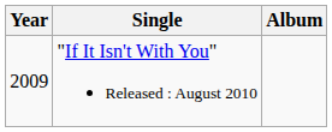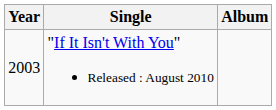"If It Isn't With You" Released : August 2010 | Year: 2009 -> 2003
